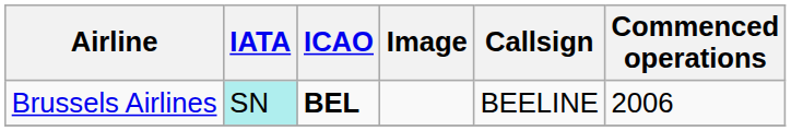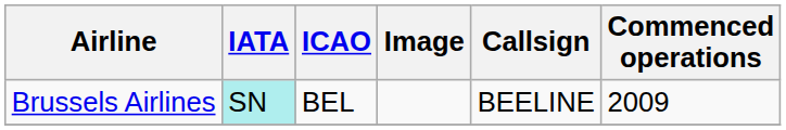Brussels Airlines | ICAO: bold -> normal
Brussels Airlines | Commenced operations: 2006 -> 2009
